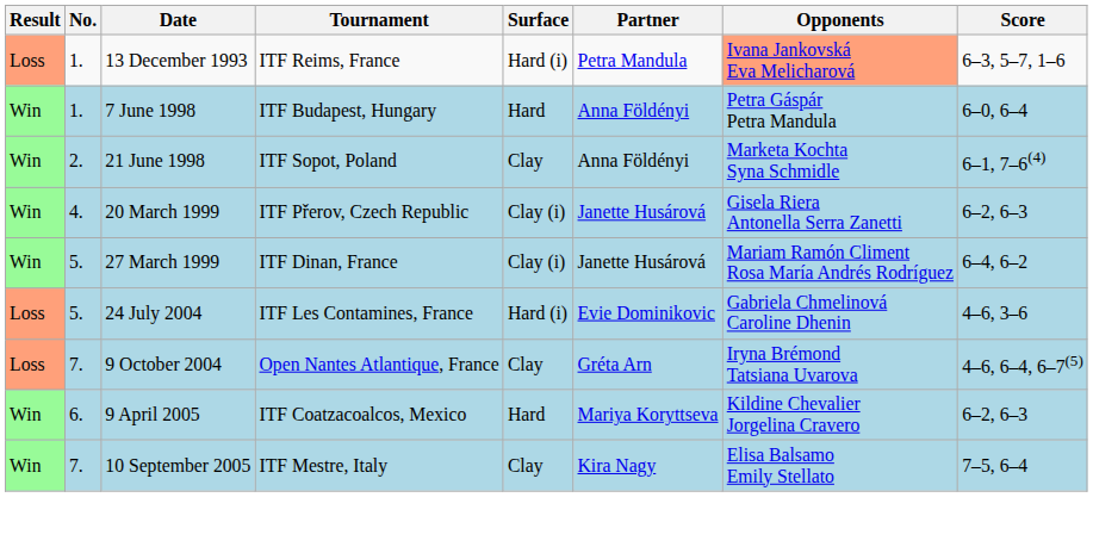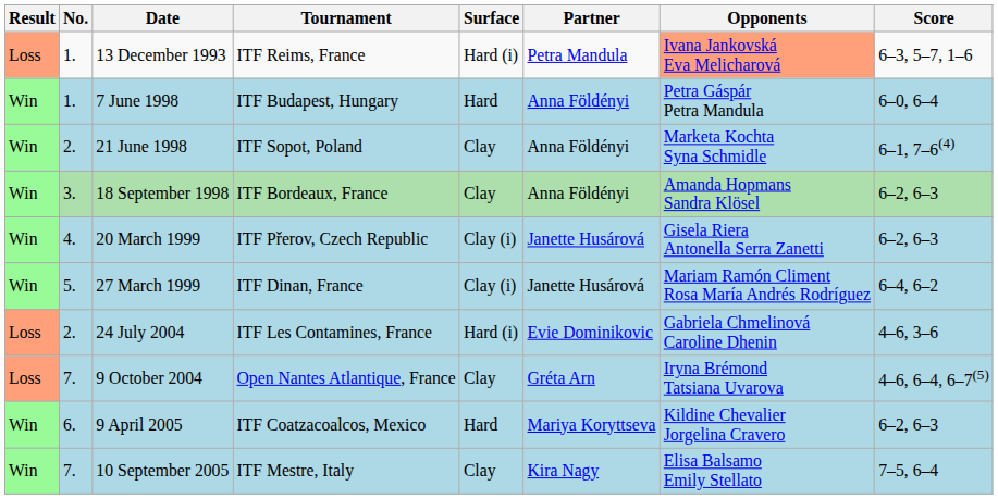+ row: Win | 3. | 18 September 1998 | ITF Bordeaux, France | Clay | Anna Földényi | Amanda Hopmans Sandra Klösel | 6–2, 6–3
24 July 2004 | No.: 5. -> 2.
